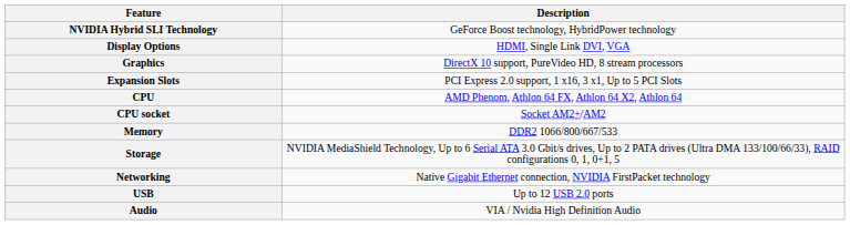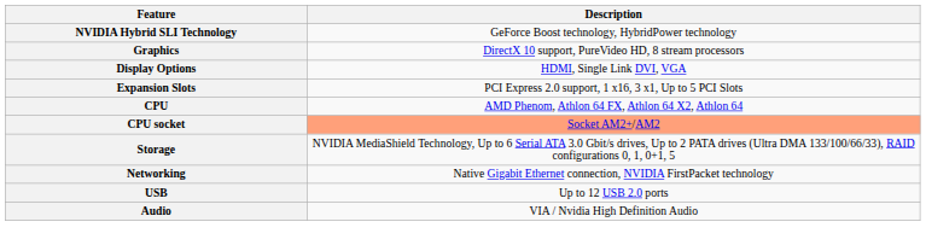rows swapped: Graphics <-> Display Options
CPU socket | Description: no background -> lightsalmon background
- row: Memory | DDR2 1066/800/667/533
